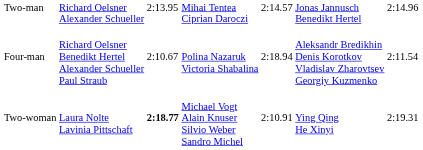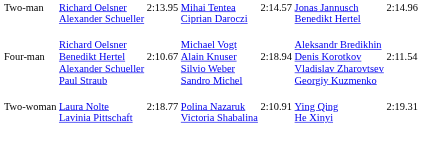Four-man | column 4: Polina Nazaruk Victoria Shabalina -> Michael Vogt Alain Knuser Silvio Weber Sandro Michel
Two-woman | column 3: bold -> normal
Two-woman | column 4: Michael Vogt Alain Knuser Silvio Weber Sandro Michel -> Polina Nazaruk Victoria Shabalina
